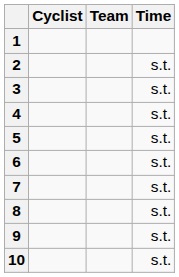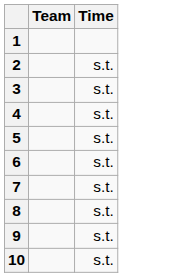- column: Cyclist
